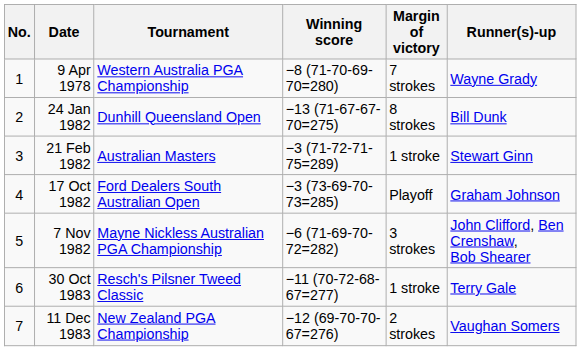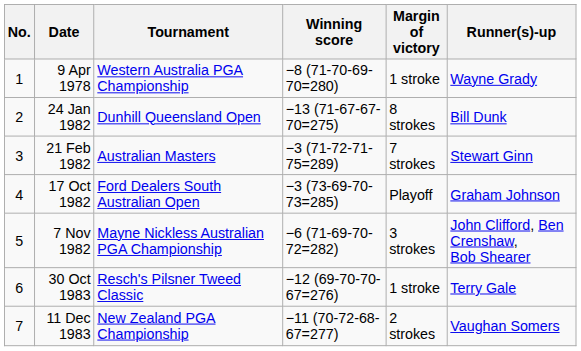9 Apr 1978 | Margin of victory: 7 strokes -> 1 stroke
21 Feb 1982 | Margin of victory: 1 stroke -> 7 strokes
30 Oct 1983 | Winning score: −11 (70-72-68-67=277) -> −12 (69-70-70-67=276)
11 Dec 1983 | Winning score: −12 (69-70-70-67=276) -> −11 (70-72-68-67=277)
